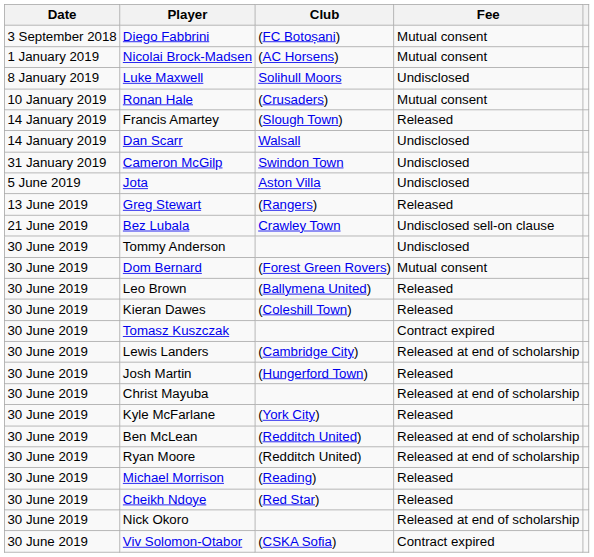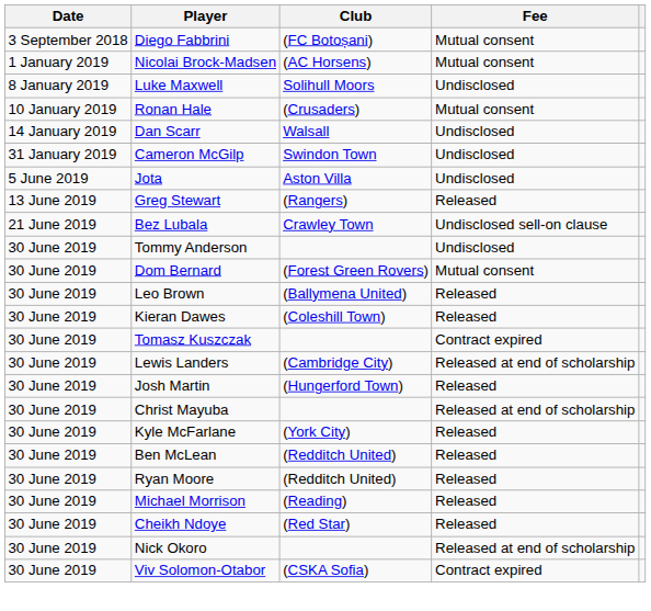- row: 14 January 2019 | Francis Amartey | (Slough Town) | Released
Ben McLean | Fee: Released at end of scholarship -> Released
Ryan Moore | Fee: Released at end of scholarship -> Released
